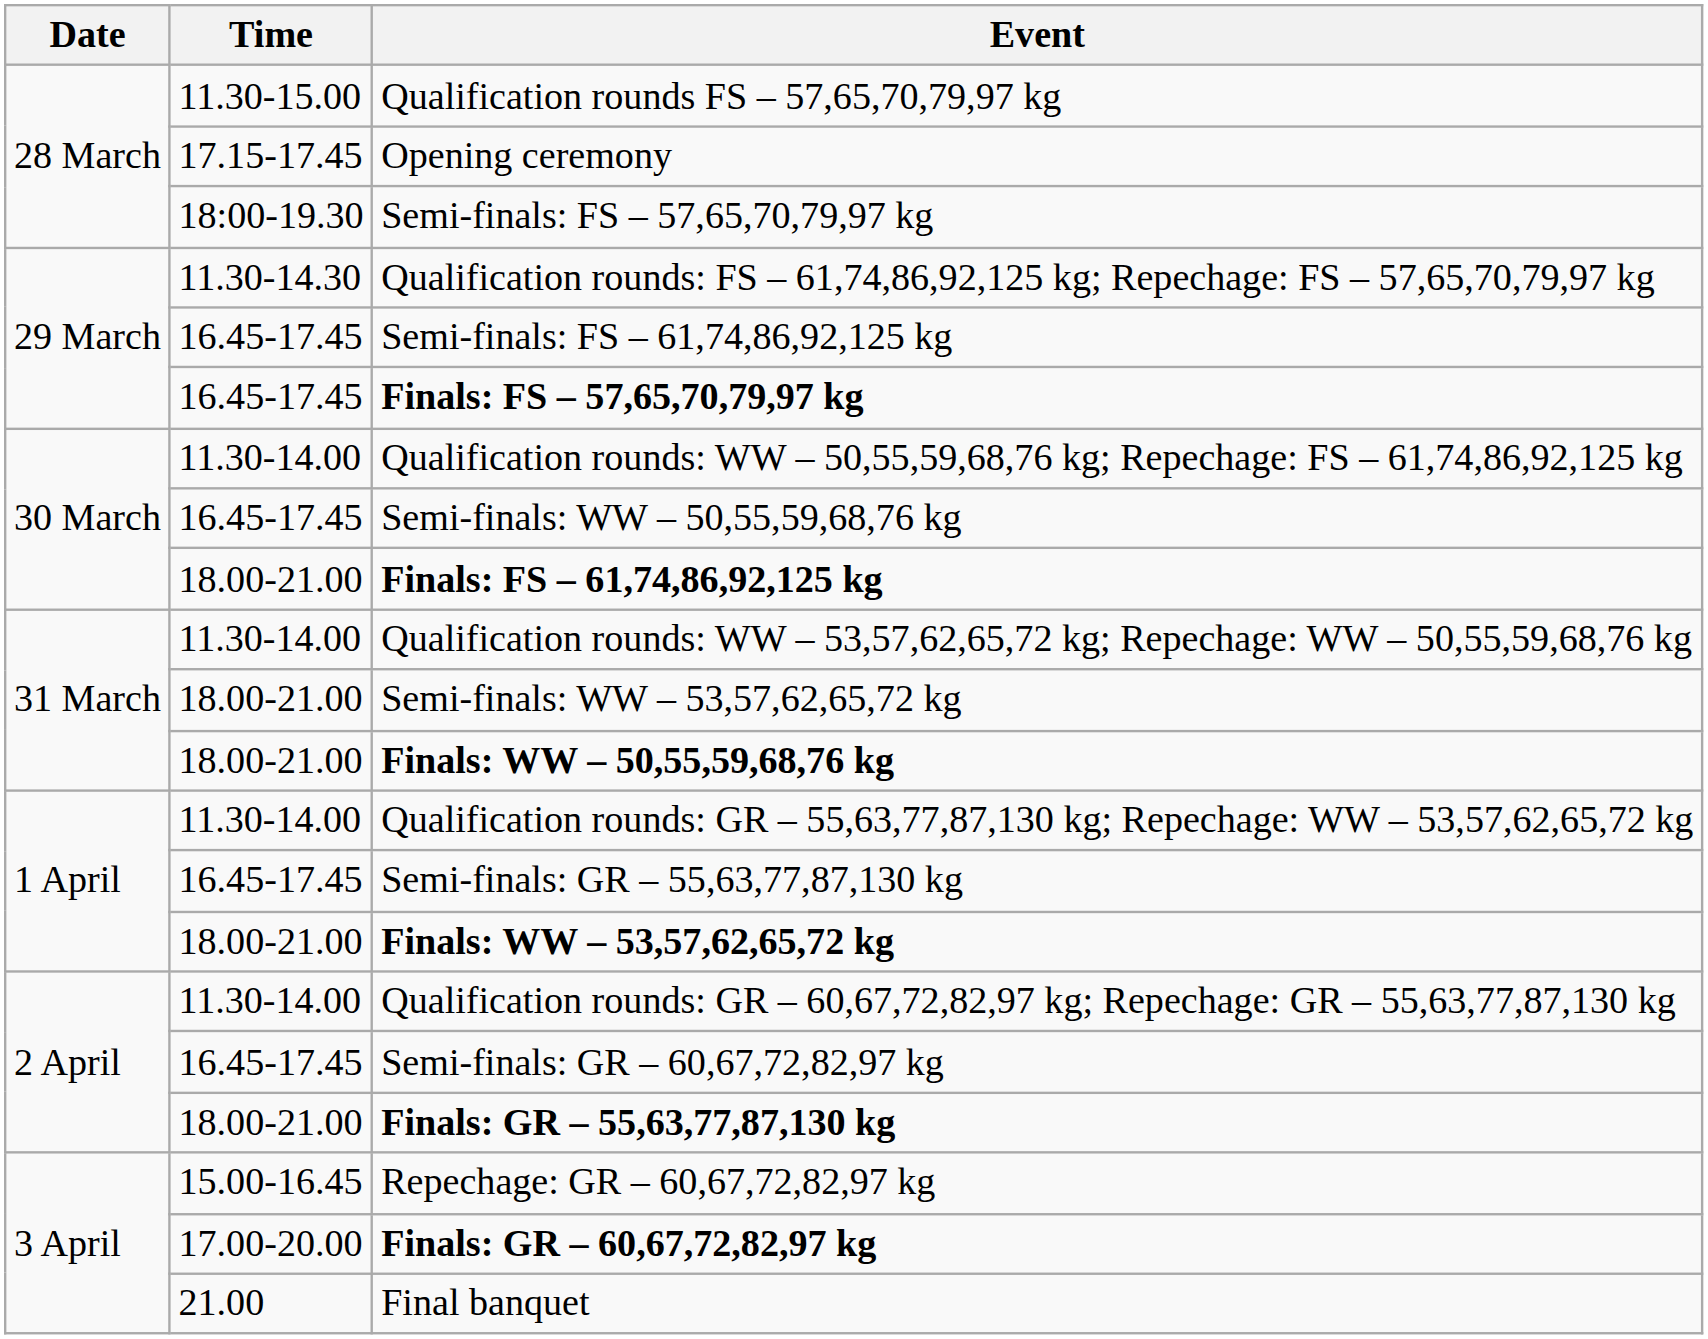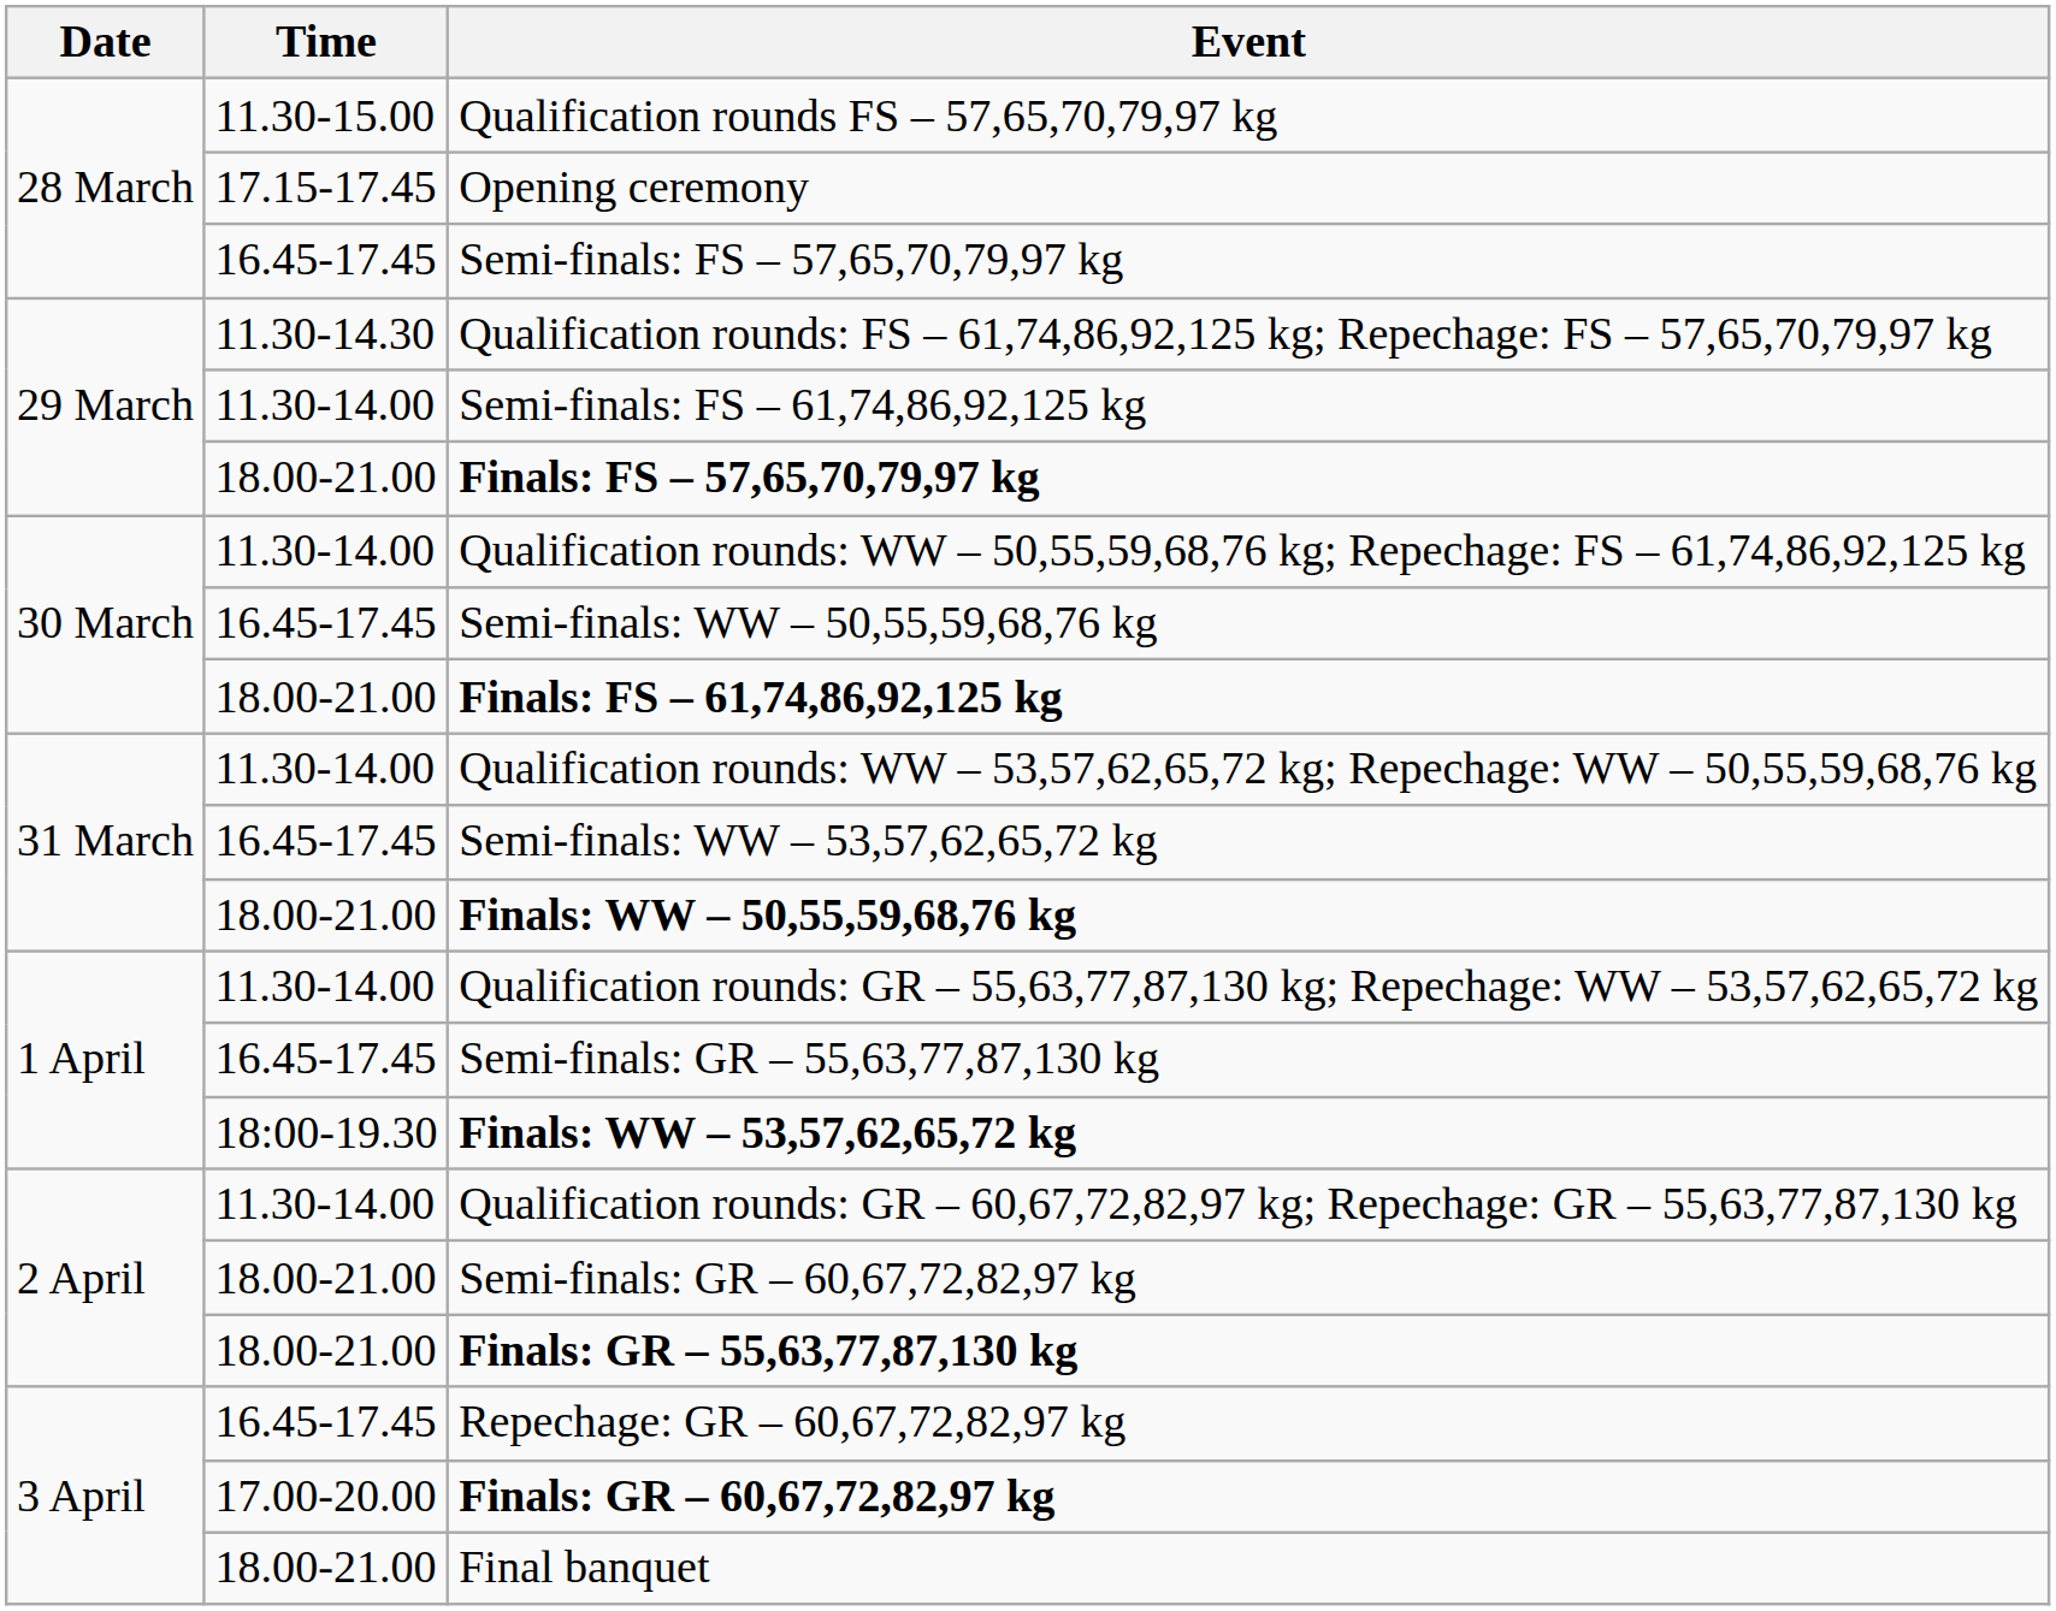Semi-finals: FS – 57,65,70,79,97 kg | Time: 18:00-19.30 -> 16.45-17.45
Semi-finals: FS – 61,74,86,92,125 kg | Time: 16.45-17.45 -> 11.30-14.00
Finals: FS – 57,65,70,79,97 kg | Time: 16.45-17.45 -> 18.00-21.00
Semi-finals: WW – 53,57,62,65,72 kg | Time: 18.00-21.00 -> 16.45-17.45
Finals: WW – 53,57,62,65,72 kg | Time: 18.00-21.00 -> 18:00-19.30
Semi-finals: GR – 60,67,72,82,97 kg | Time: 16.45-17.45 -> 18.00-21.00
Repechage: GR – 60,67,72,82,97 kg | Time: 15.00-16.45 -> 16.45-17.45
Final banquet | Time: 21.00 -> 18.00-21.00
